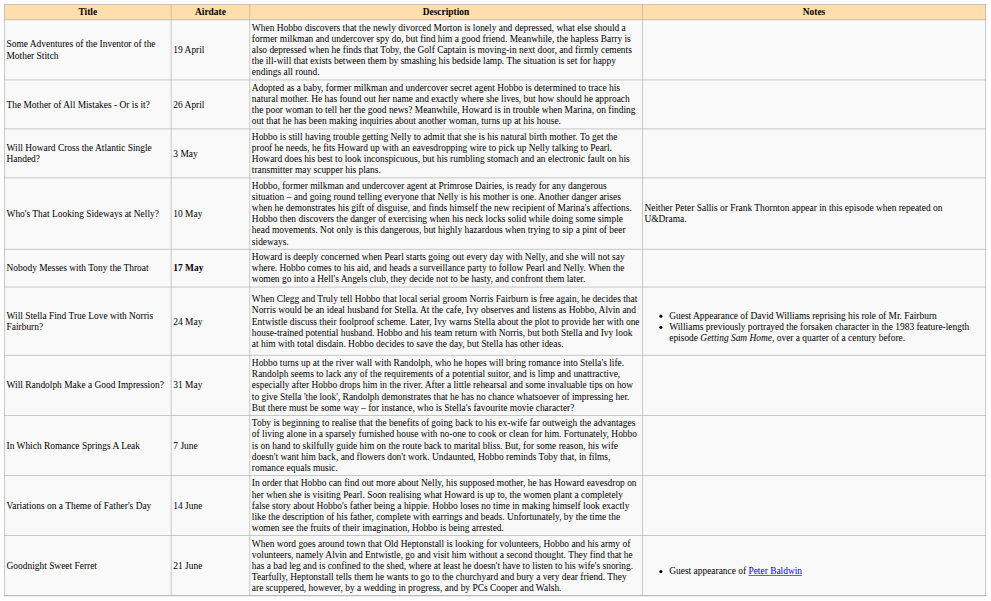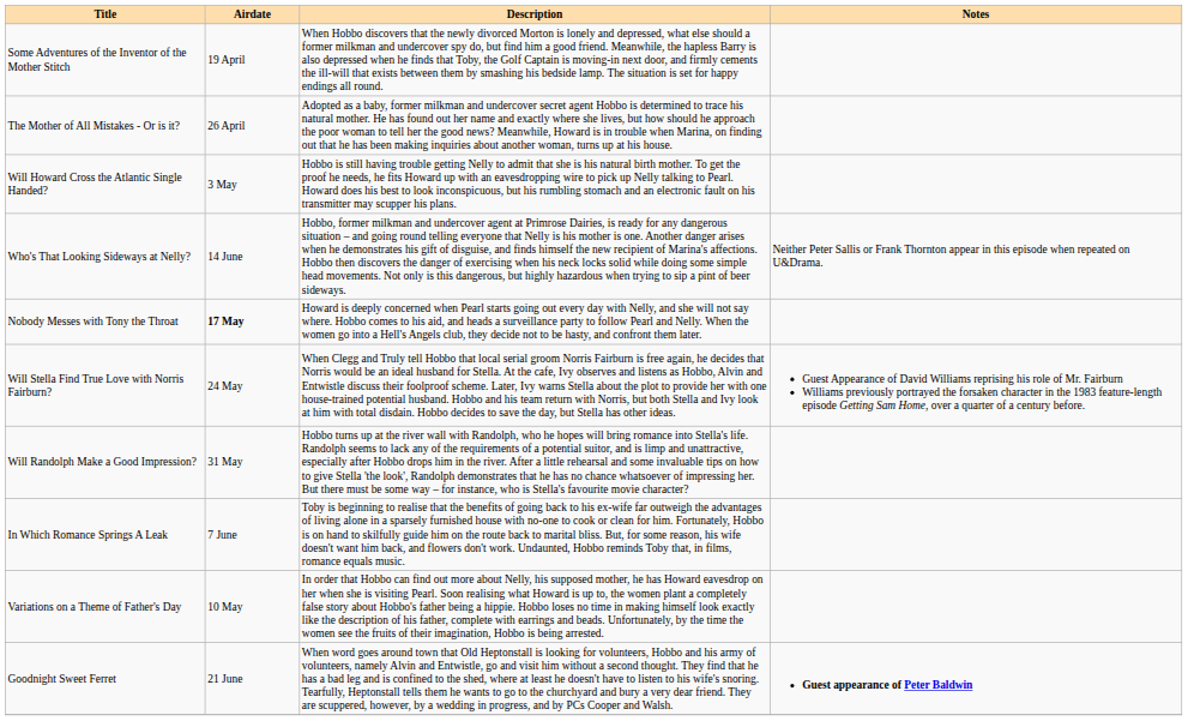Who's That Looking Sideways at Nelly? | Airdate: 10 May -> 14 June
Variations on a Theme of Father's Day | Airdate: 14 June -> 10 May
Goodnight Sweet Ferret | Notes: normal -> bold
